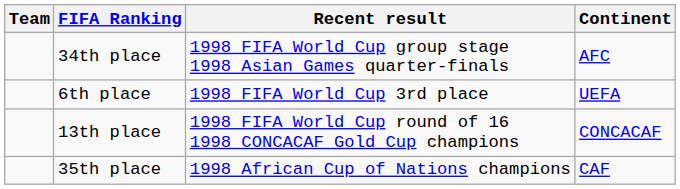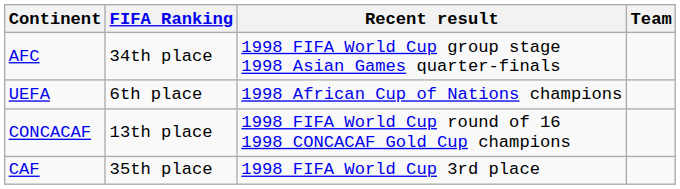columns swapped: Team <-> Continent
6th place | Recent result: 1998 FIFA World Cup 3rd place -> 1998 African Cup of Nations champions
35th place | Recent result: 1998 African Cup of Nations champions -> 1998 FIFA World Cup 3rd place
